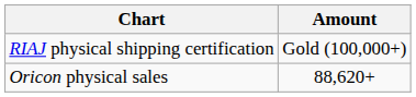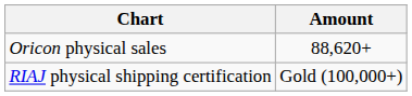rows swapped: Oricon physical sales <-> RIAJ physical shipping certification
